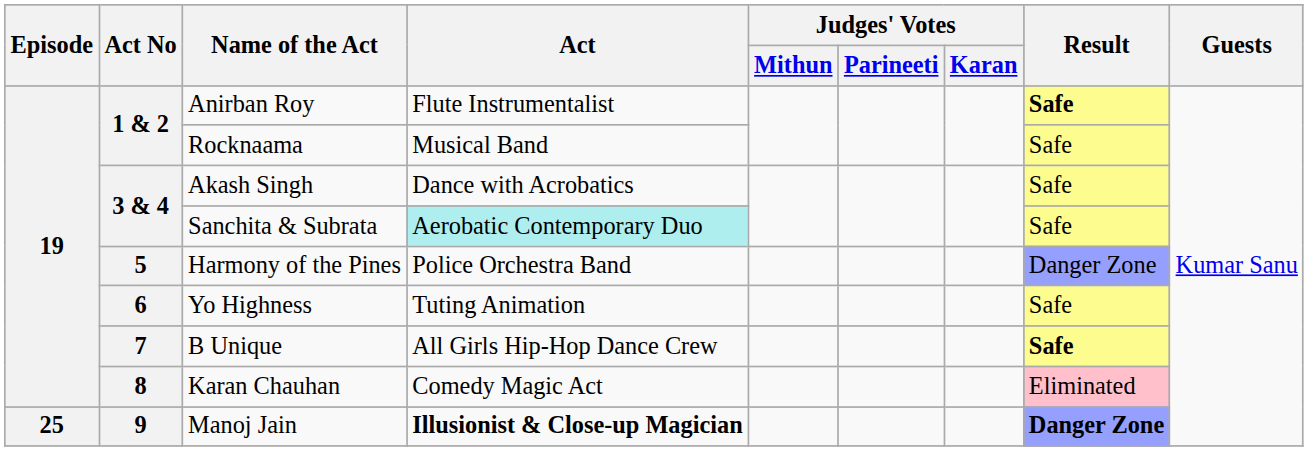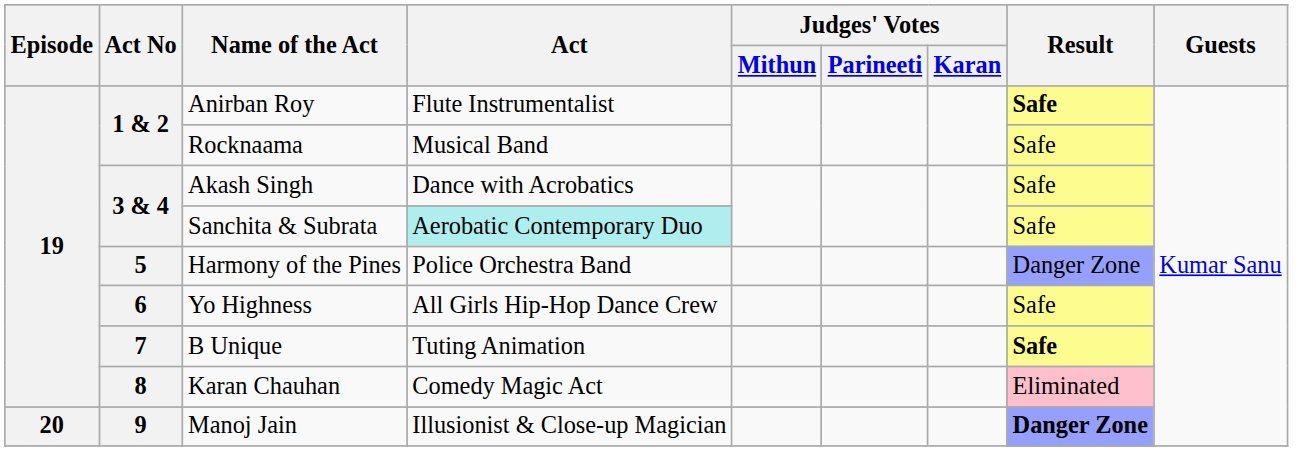Yo Highness | Act: Tuting Animation -> All Girls Hip-Hop Dance Crew
B Unique | Act: All Girls Hip-Hop Dance Crew -> Tuting Animation
Manoj Jain | Episode: 25 -> 20
Manoj Jain | Act: bold -> normal
